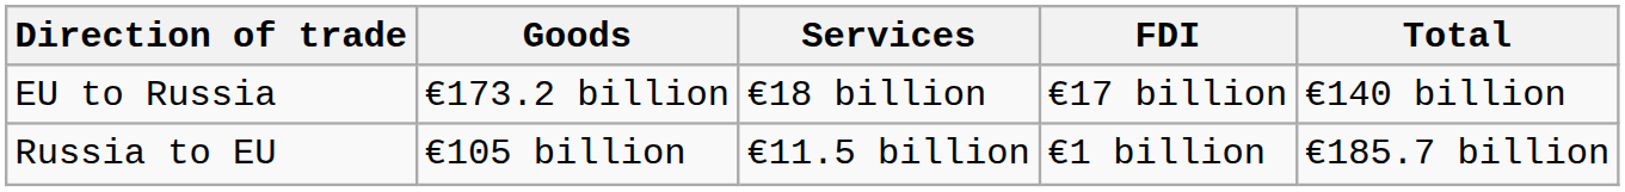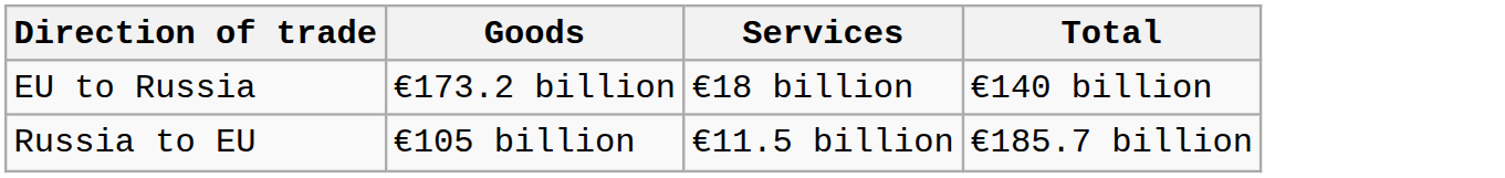- column: FDI | €17 billion | €1 billion
